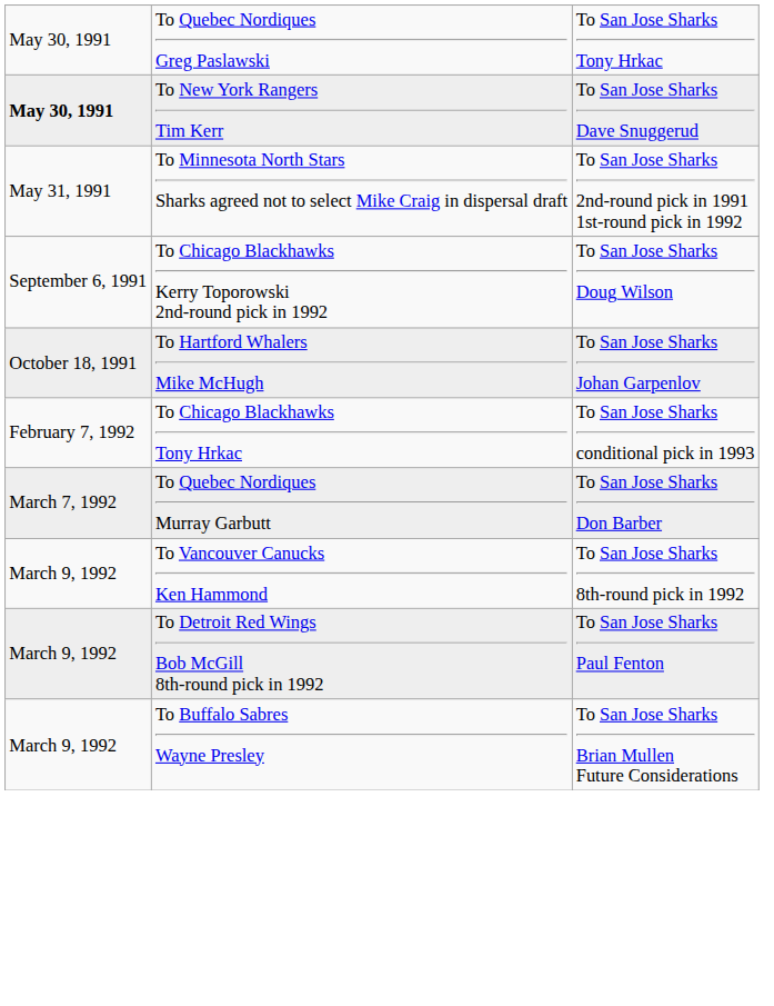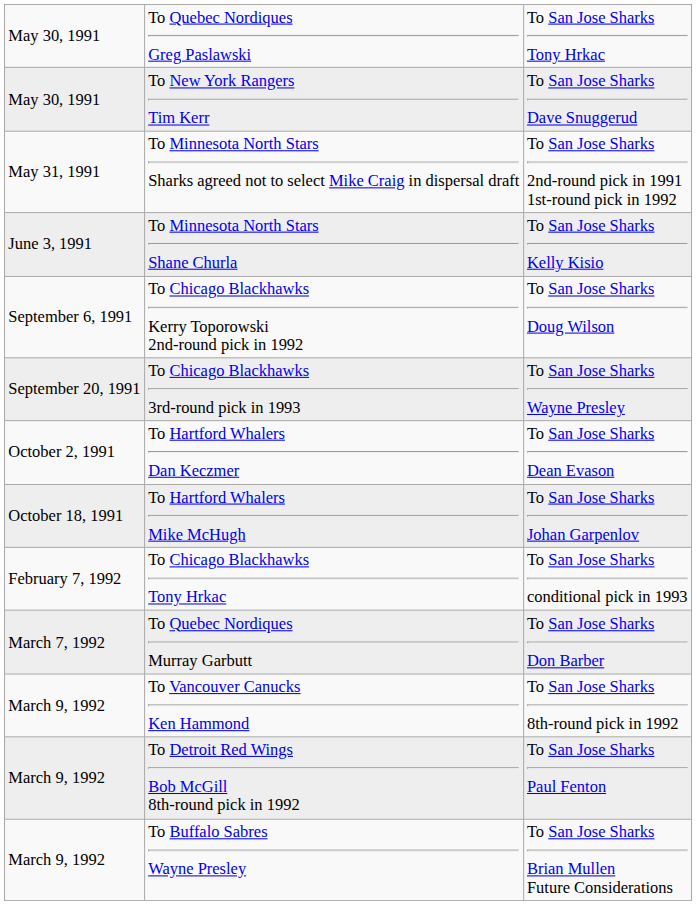To New York Rangers Tim Kerr | column 1: bold -> normal
+ row: June 3, 1991 | To Minnesota North Stars Shane Churla | To San Jose Sharks Kelly Kisio
+ row: September 20, 1991 | To Chicago Blackhawks 3rd-round pick in 1993 | To San Jose Sharks Wayne Presley
+ row: October 2, 1991 | To Hartford Whalers Dan Keczmer | To San Jose Sharks Dean Evason
